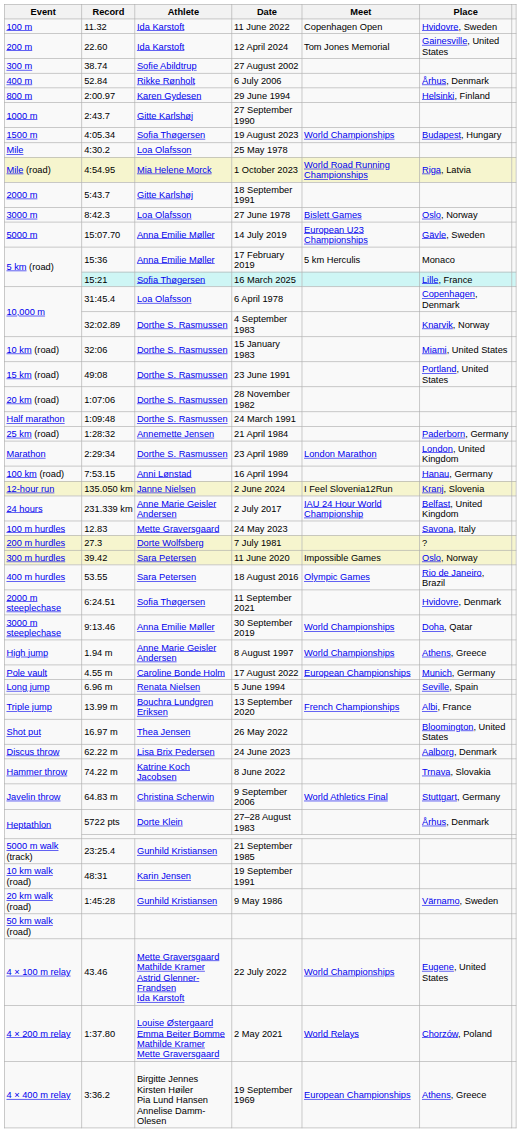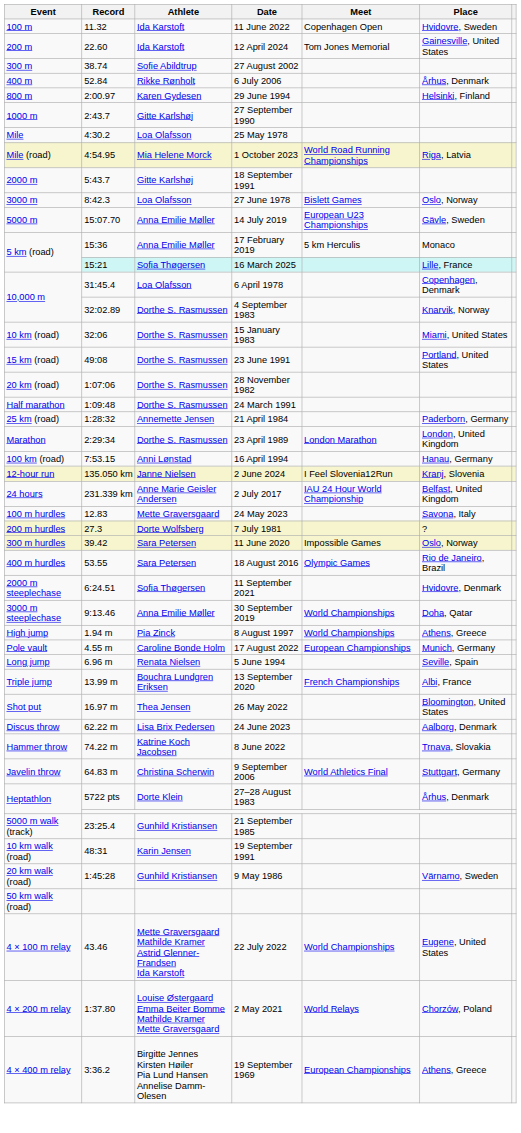- row: 1500 m | 4:05.34 | Sofia Thøgersen | 19 August 2023 | World Championships | Budapest, Hungary
8 August 1997 | Athlete: Anne Marie Geisler Andersen -> Pia Zinck
